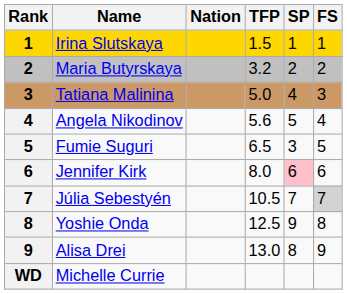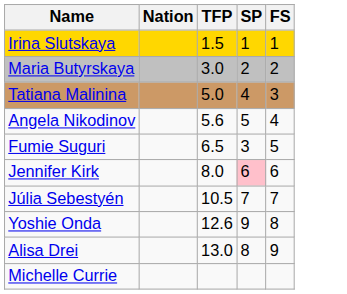- column: Rank | 1 | 2 | 3 | 4 | 5 | 6 | 7 | 8 | 9 | WD
Maria Butyrskaya | TFP: 3.2 -> 3.0
Júlia Sebestyén | FS: lightgrey background -> no background
Yoshie Onda | TFP: 12.5 -> 12.6
